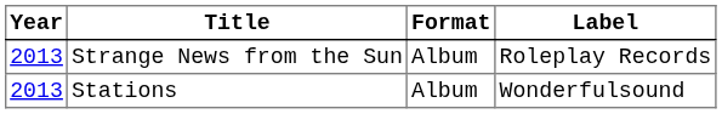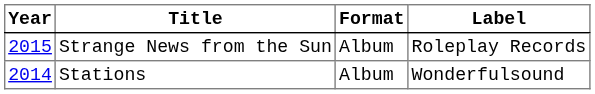Strange News from the Sun | Year: 2013 -> 2015
Stations | Year: 2013 -> 2014
